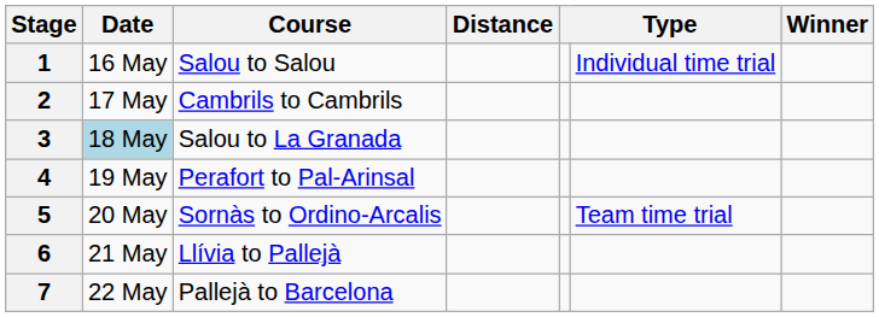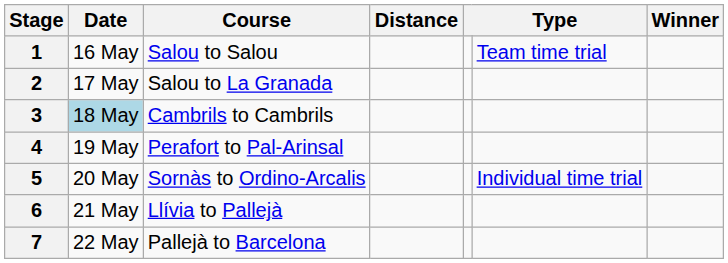1 | column 6: Individual time trial -> Team time trial
2 | Course: Cambrils to Cambrils -> Salou to La Granada
3 | Course: Salou to La Granada -> Cambrils to Cambrils
5 | column 6: Team time trial -> Individual time trial
